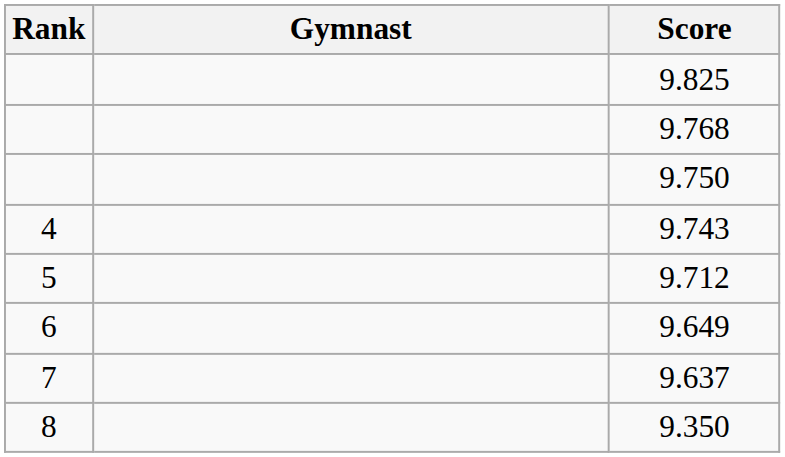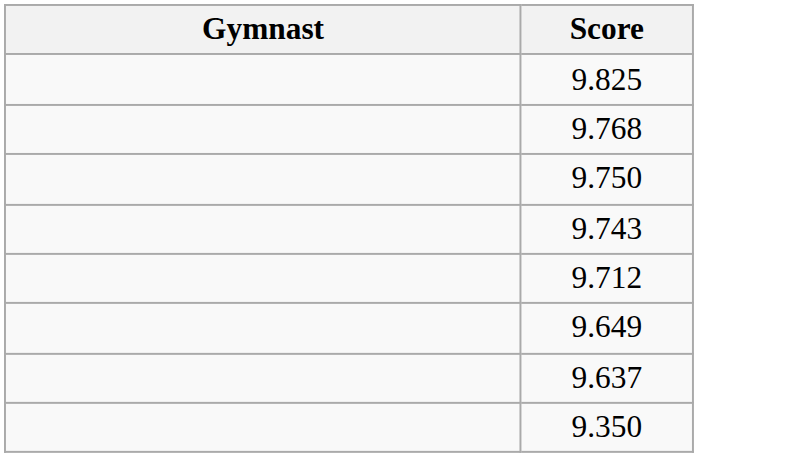- column: Rank | 4 | 5 | 6 | 7 | 8
